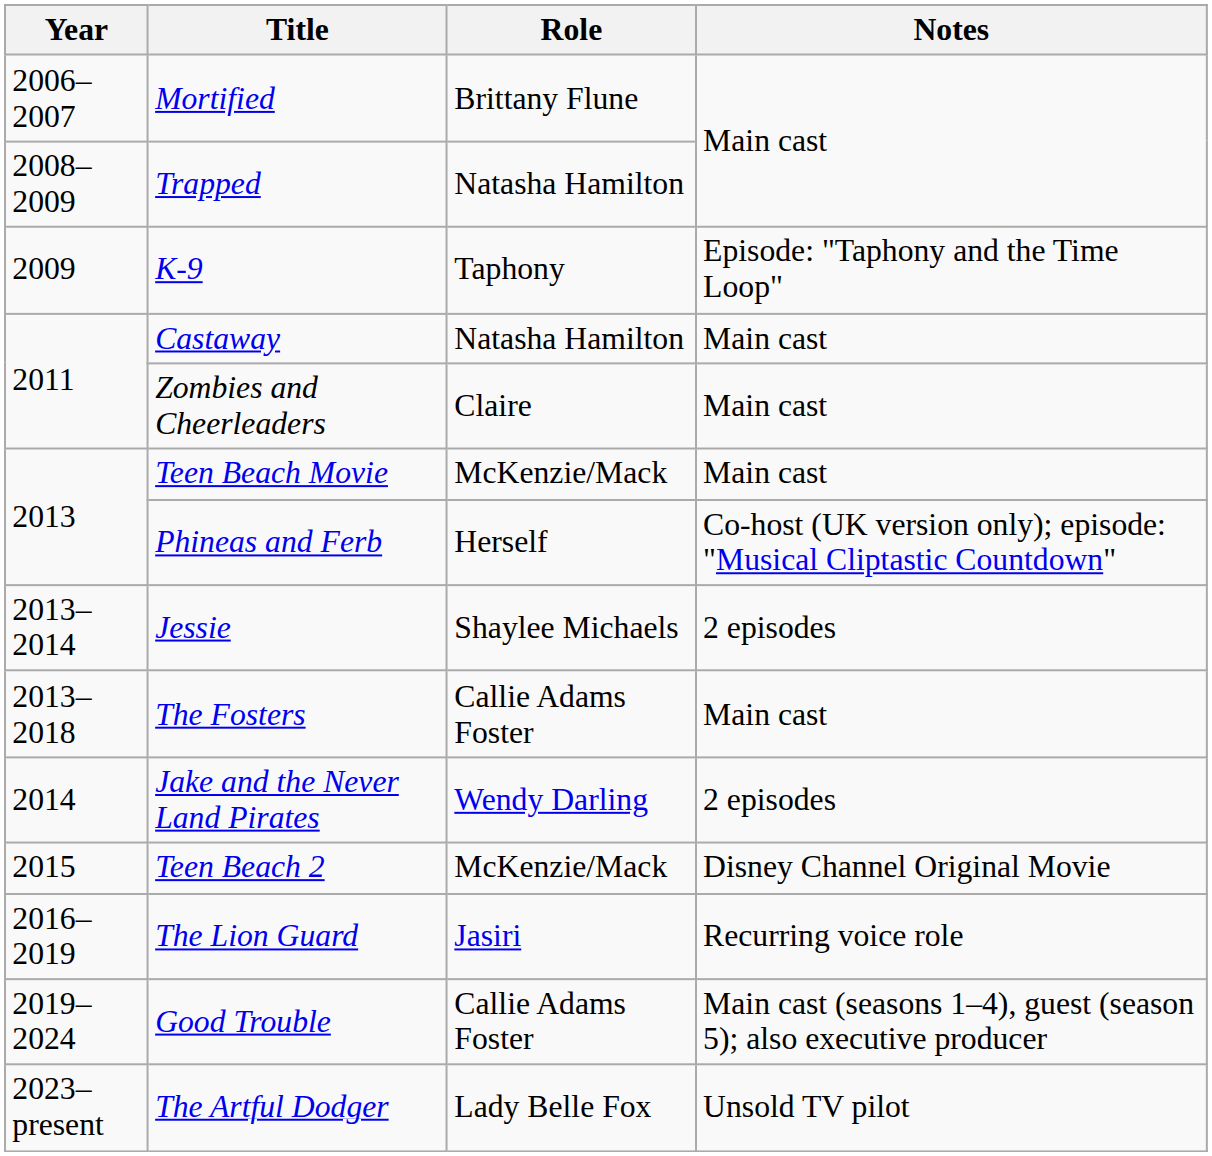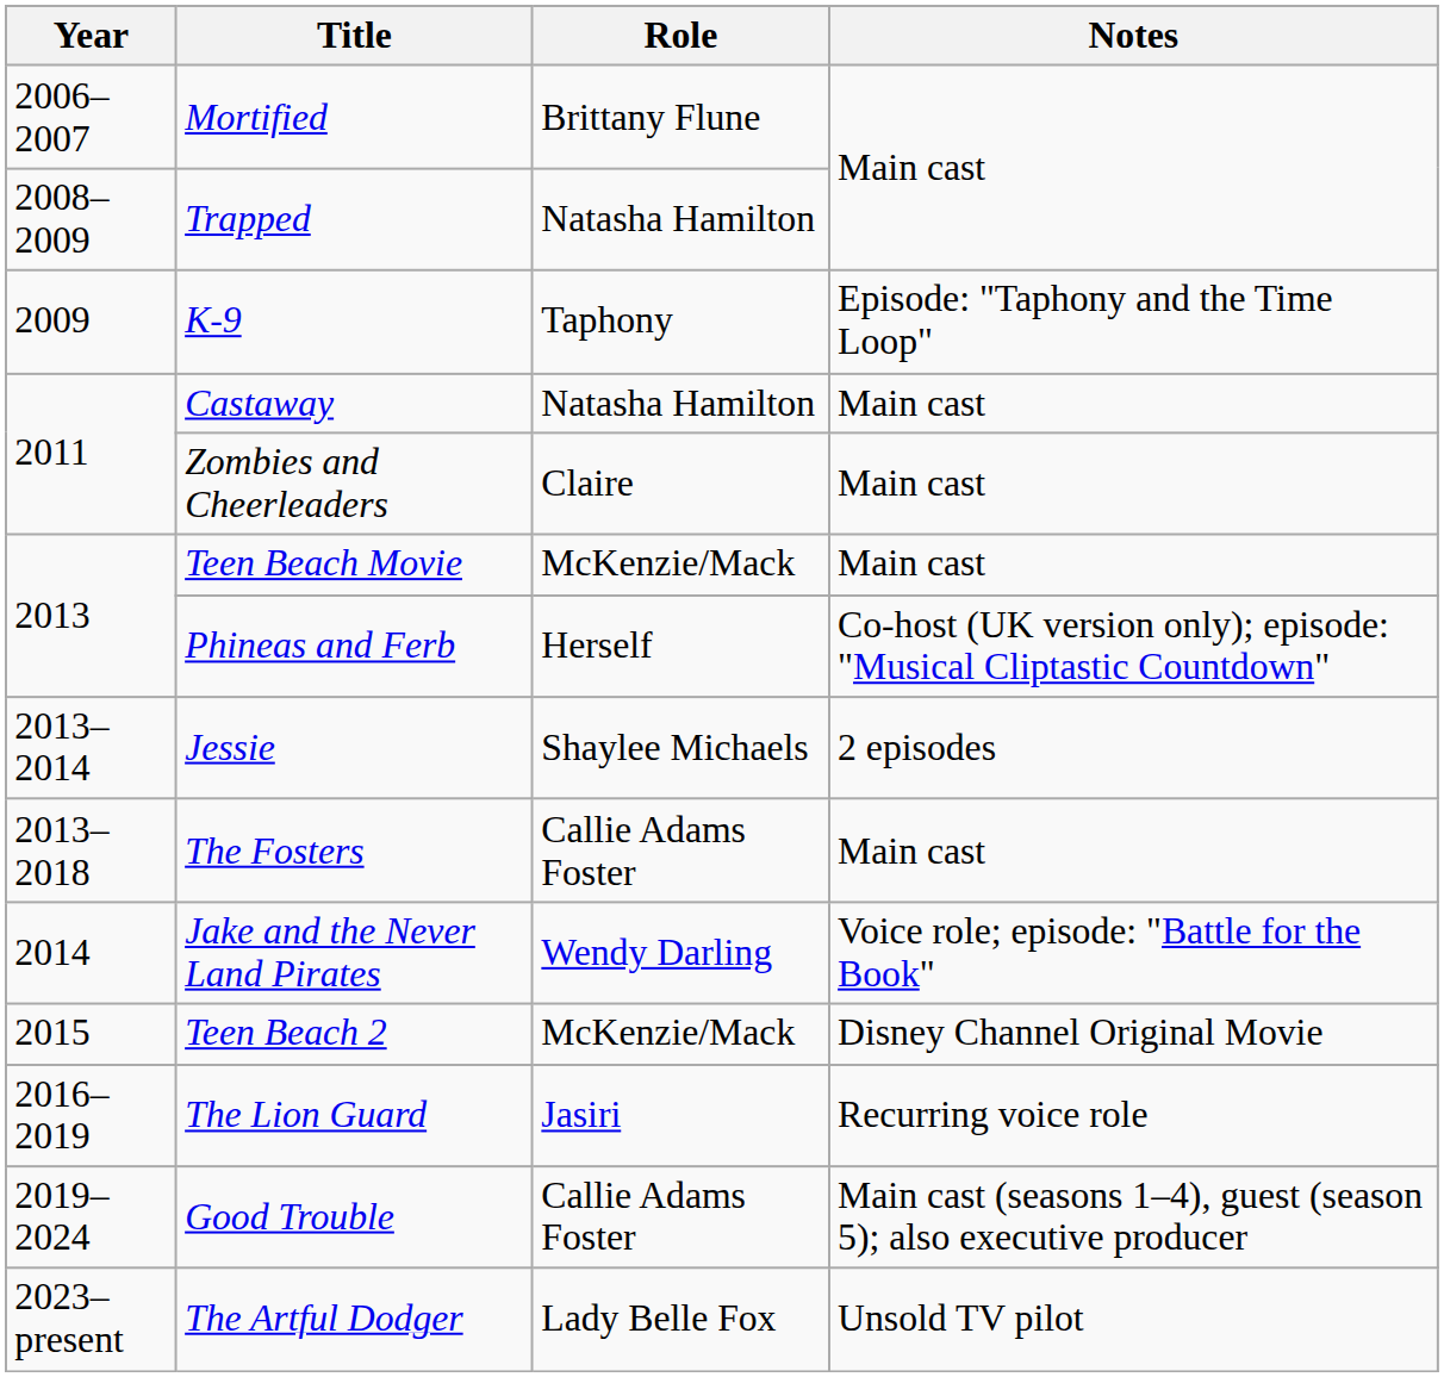Jake and the Never Land Pirates | Notes: 2 episodes -> Voice role; episode: "Battle for the Book"
